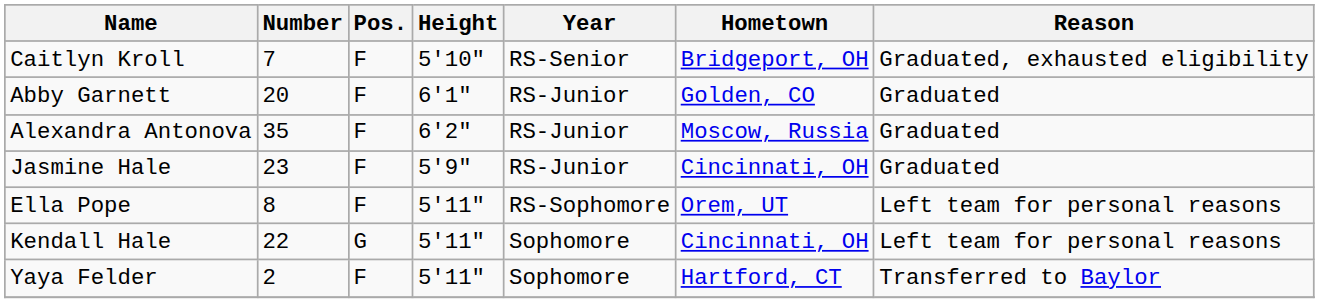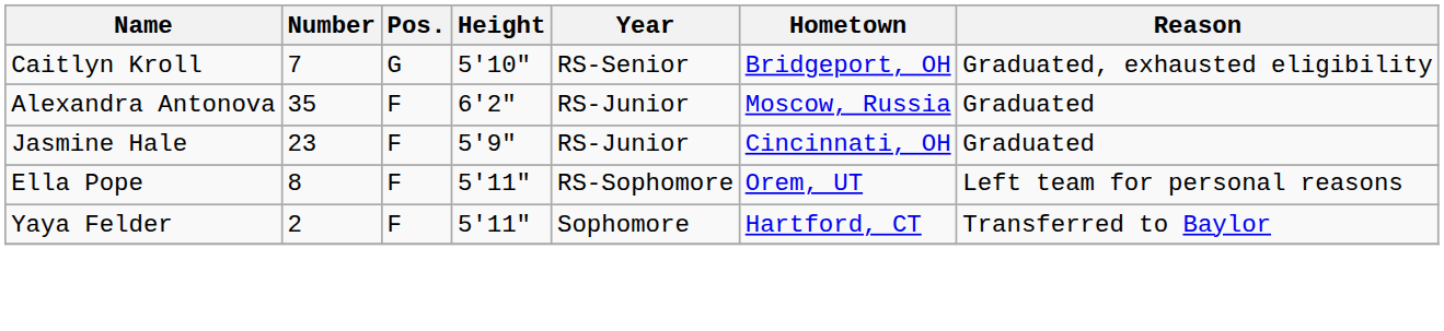Caitlyn Kroll | Pos.: F -> G
- row: Abby Garnett | 20 | F | 6'1" | RS-Junior | Golden, CO | Graduated
- row: Kendall Hale | 22 | G | 5'11" | Sophomore | Cincinnati, OH | Left team for personal reasons
